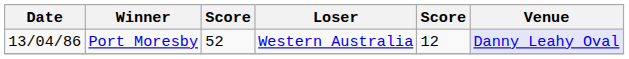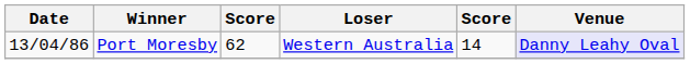Port Moresby | column 3: 52 -> 62
Port Moresby | column 5: 12 -> 14
